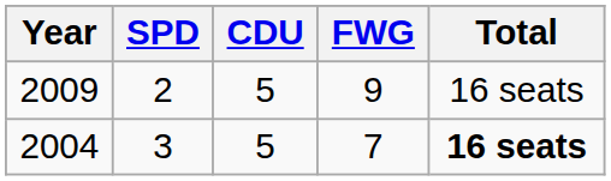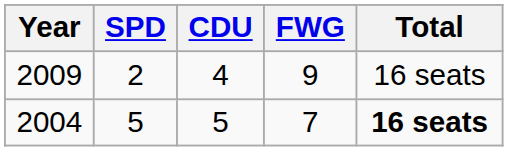2009 | CDU: 5 -> 4
2004 | SPD: 3 -> 5
